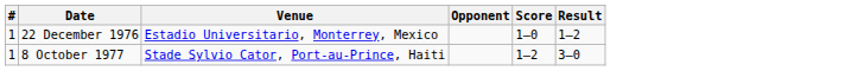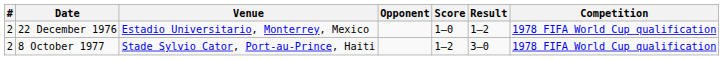+ column: Competition | 1978 FIFA World Cup qualification | 1978 FIFA World Cup qualification
22 December 1976 | #: 1 -> 2
8 October 1977 | #: 1 -> 2
